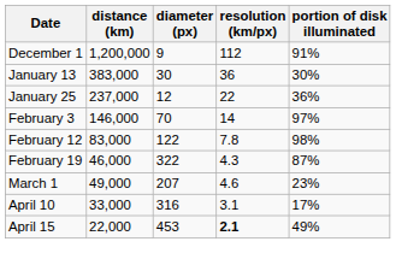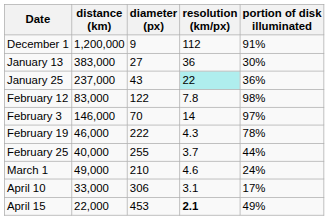January 13 | diameter (px): 30 -> 27
January 25 | diameter (px): 12 -> 43
January 25 | resolution (km/px): no background -> paleturquoise background
rows swapped: February 3 <-> February 12
February 19 | diameter (px): 322 -> 222
February 19 | portion of disk illuminated: 87% -> 78%
+ row: February 25 | 40,000 | 255 | 3.7 | 44%
March 1 | diameter (px): 207 -> 210
March 1 | portion of disk illuminated: 23% -> 24%
April 10 | diameter (px): 316 -> 306
